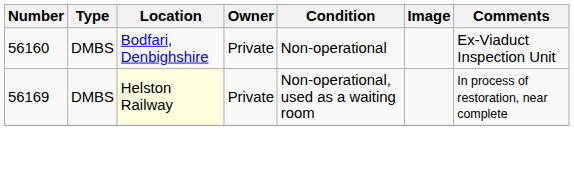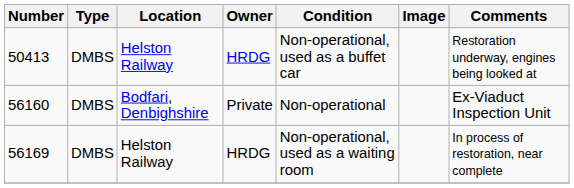+ row: 50413 | DMBS | Helston Railway | HRDG | Non-operational, used as a buffet car | Restoration underway, engines being looked at
56169 | Location: lightyellow background -> no background
56169 | Owner: Private -> HRDG
